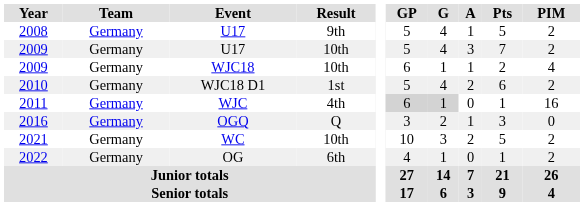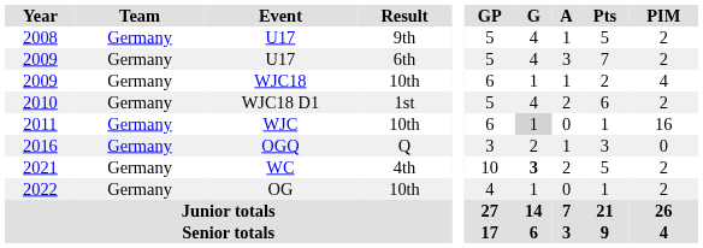2009 / U17 | Result: 10th -> 6th
2011 | Result: 4th -> 10th
2011 | GP: lightgrey background -> no background
2021 | Result: 10th -> 4th
2021 | G: normal -> bold
2022 | Result: 6th -> 10th
